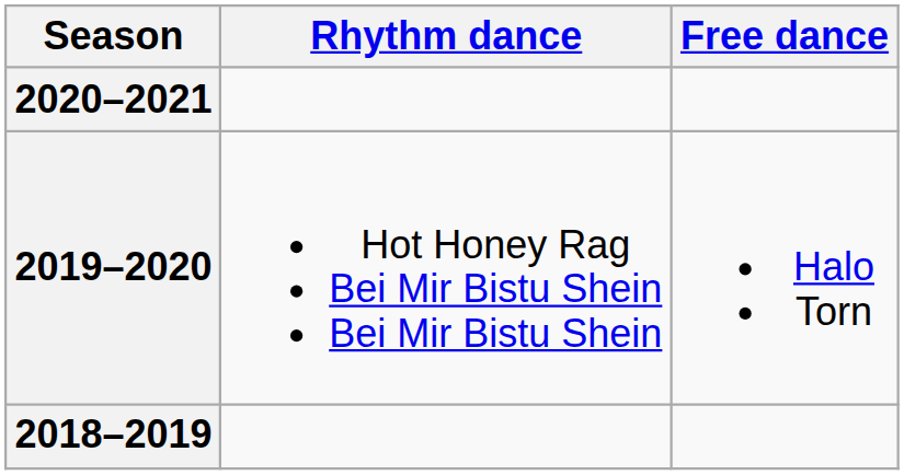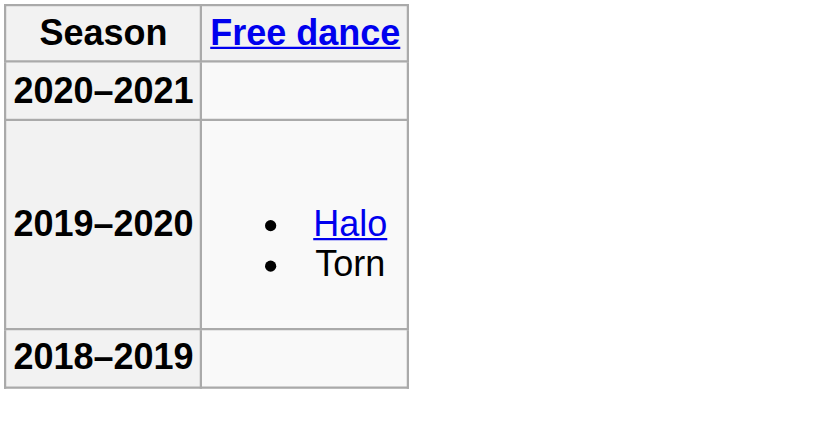- column: Rhythm dance | Hot Honey Rag Bei Mir Bistu Shein Bei Mir Bistu Shein
